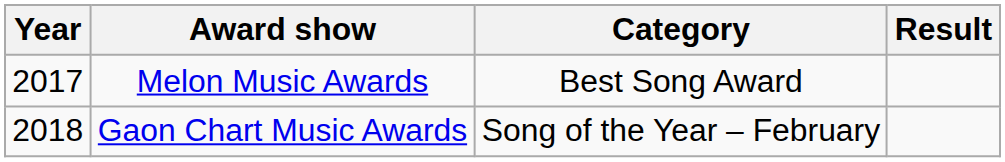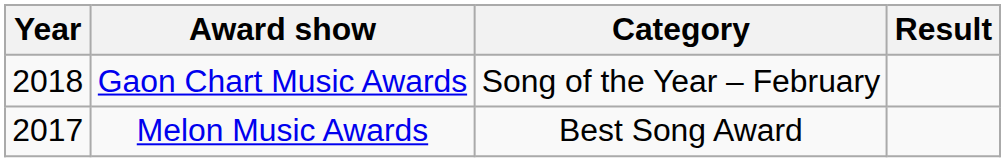rows swapped: Melon Music Awards <-> Gaon Chart Music Awards
